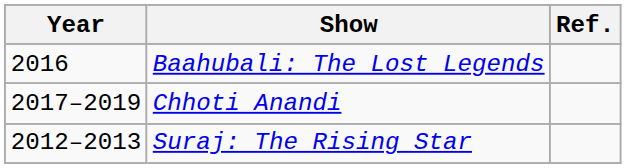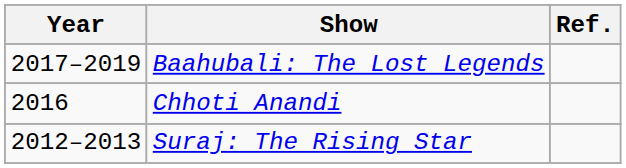Baahubali: The Lost Legends | Year: 2016 -> 2017–2019
Chhoti Anandi | Year: 2017–2019 -> 2016
